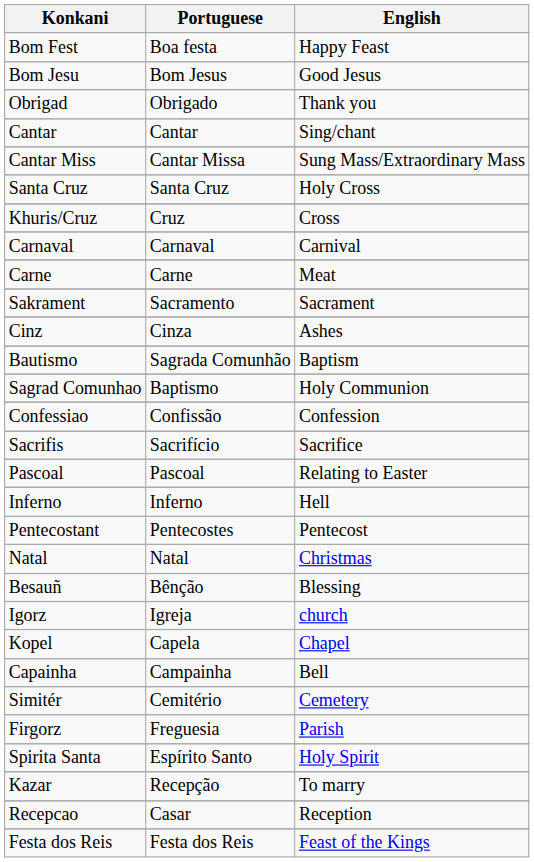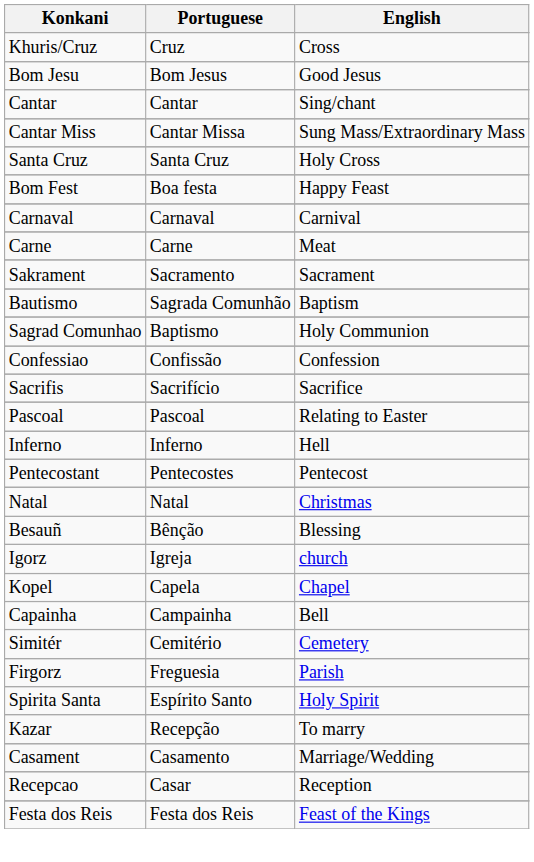rows swapped: Bom Fest <-> Khuris/Cruz
- row: Obrigad | Obrigado | Thank you
- row: Cinz | Cinza | Ashes
+ row: Casament | Casamento | Marriage/Wedding
